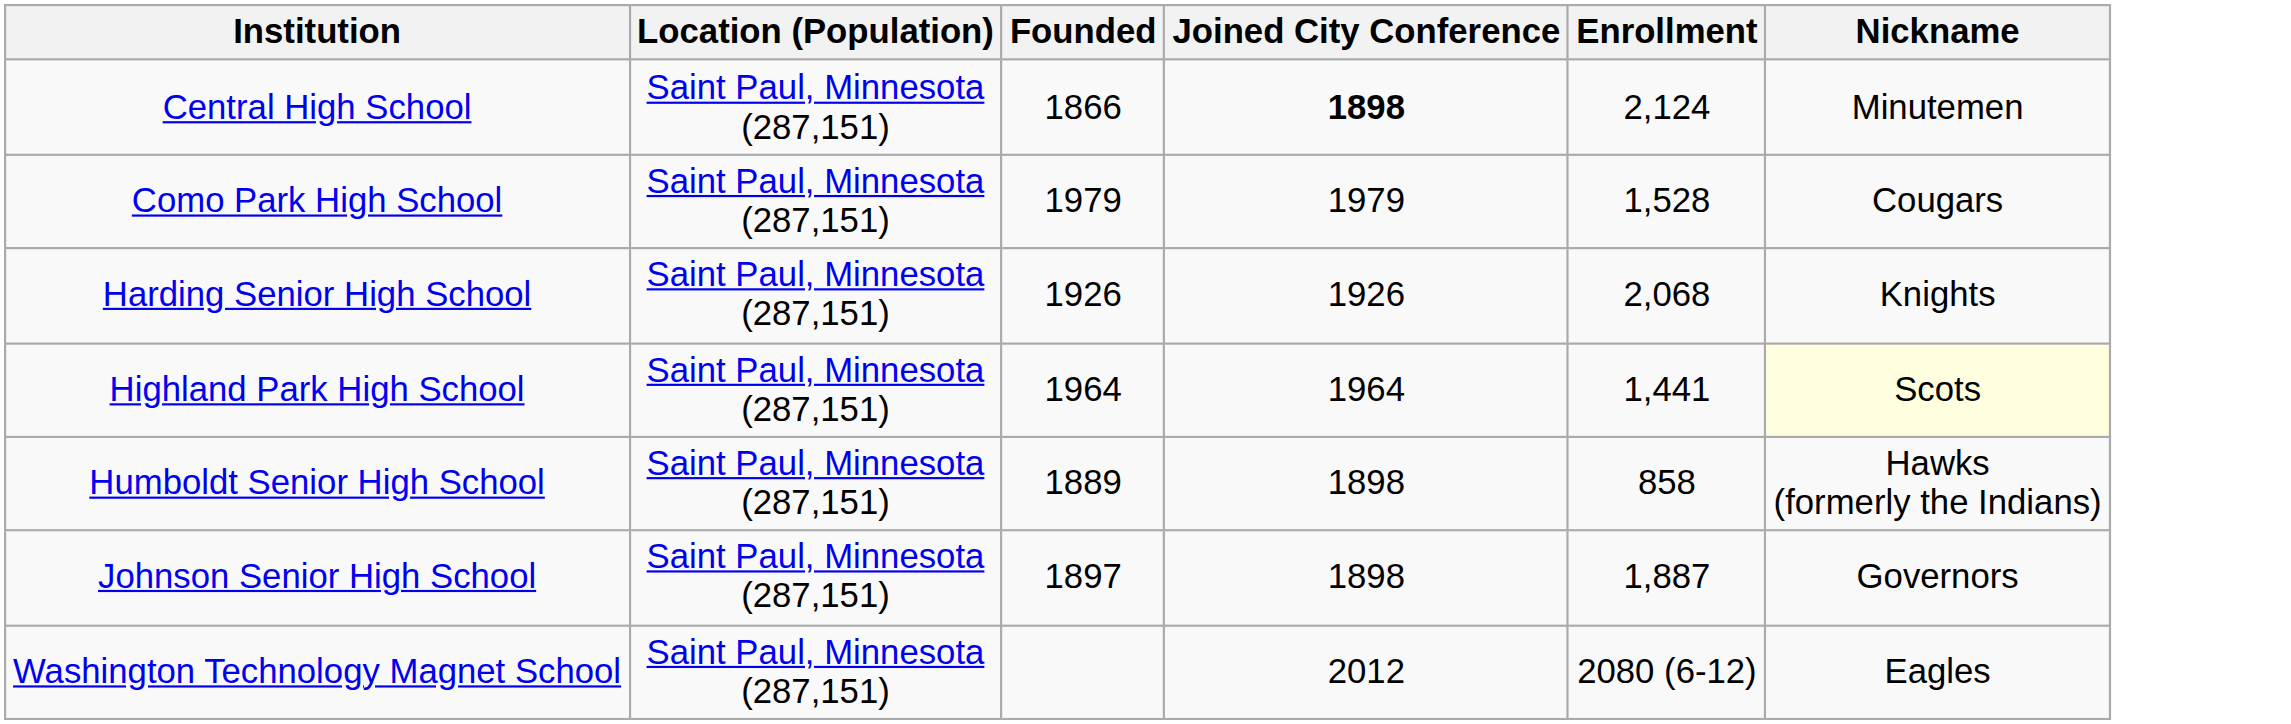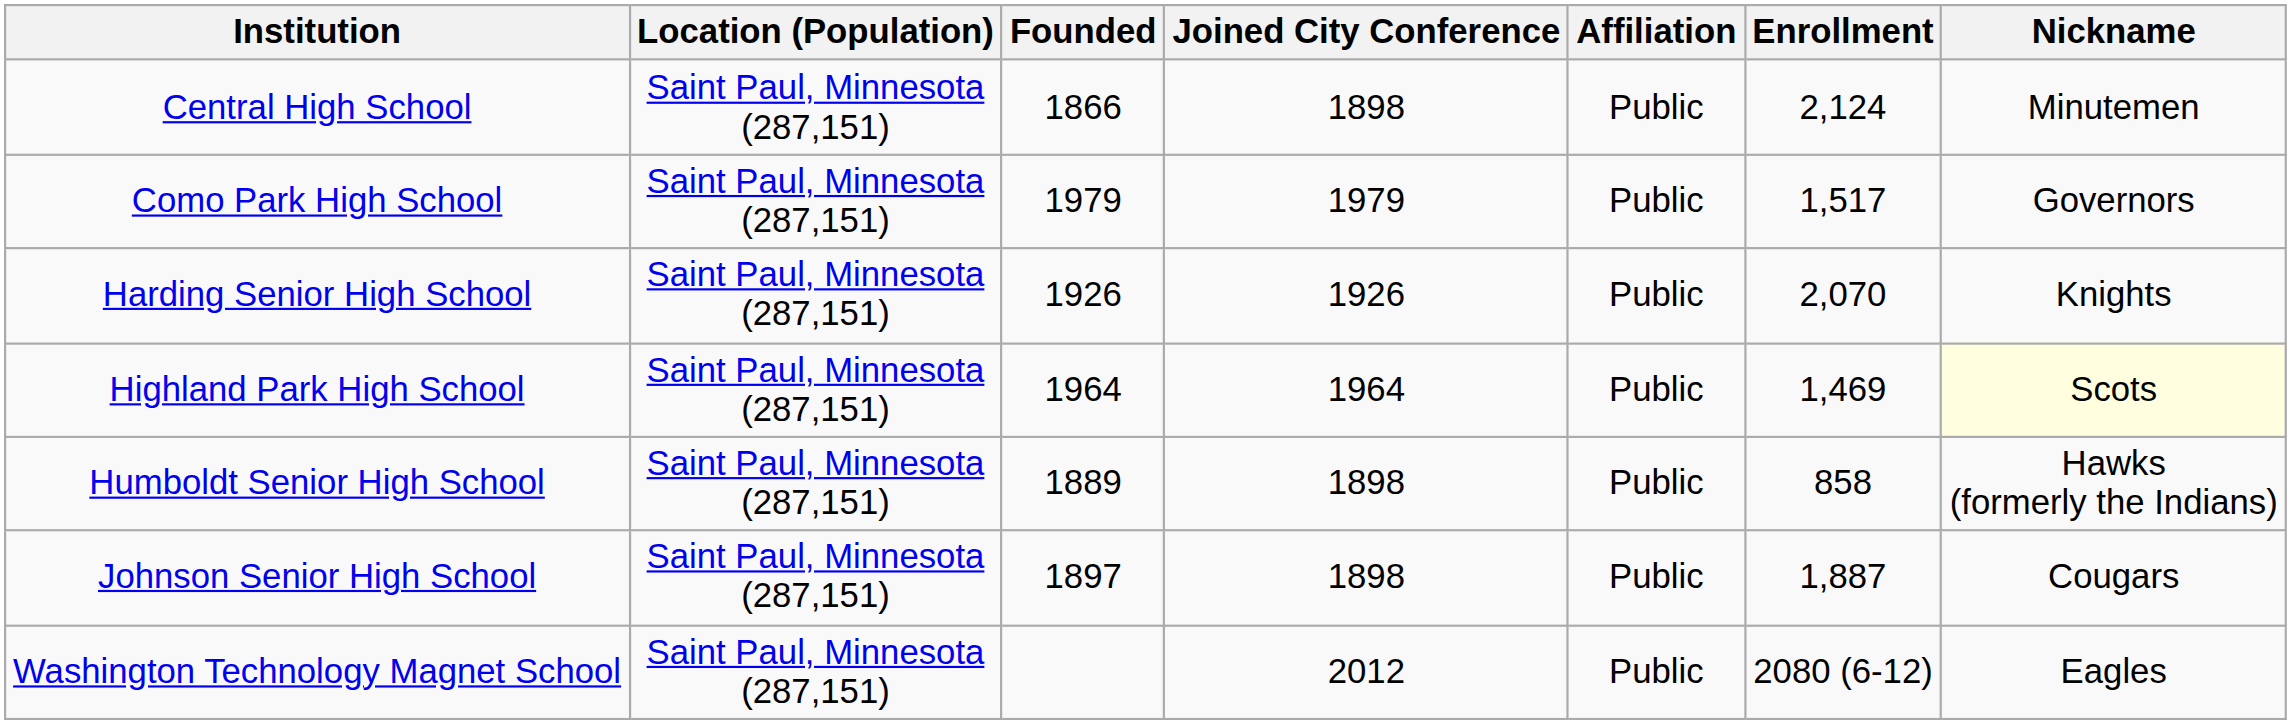+ column: Affiliation | Public | Public | Public | Public | Public | Public | Public
Central High School | Joined City Conference: bold -> normal
Como Park High School | Enrollment: 1,528 -> 1,517
Como Park High School | Nickname: Cougars -> Governors
Harding Senior High School | Enrollment: 2,068 -> 2,070
Highland Park High School | Enrollment: 1,441 -> 1,469
Johnson Senior High School | Nickname: Governors -> Cougars
